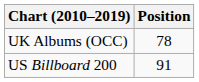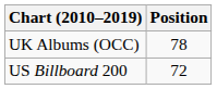US Billboard 200 | Position: 91 -> 72
